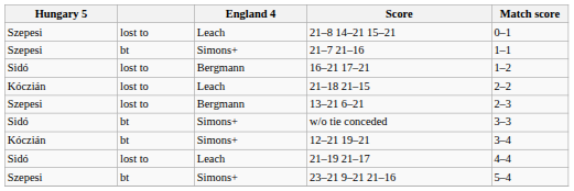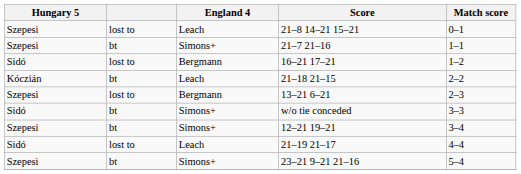21–18 21–15 | column 2: lost to -> bt
12–21 19–21 | Hungary 5: Kóczián -> Szepesi
